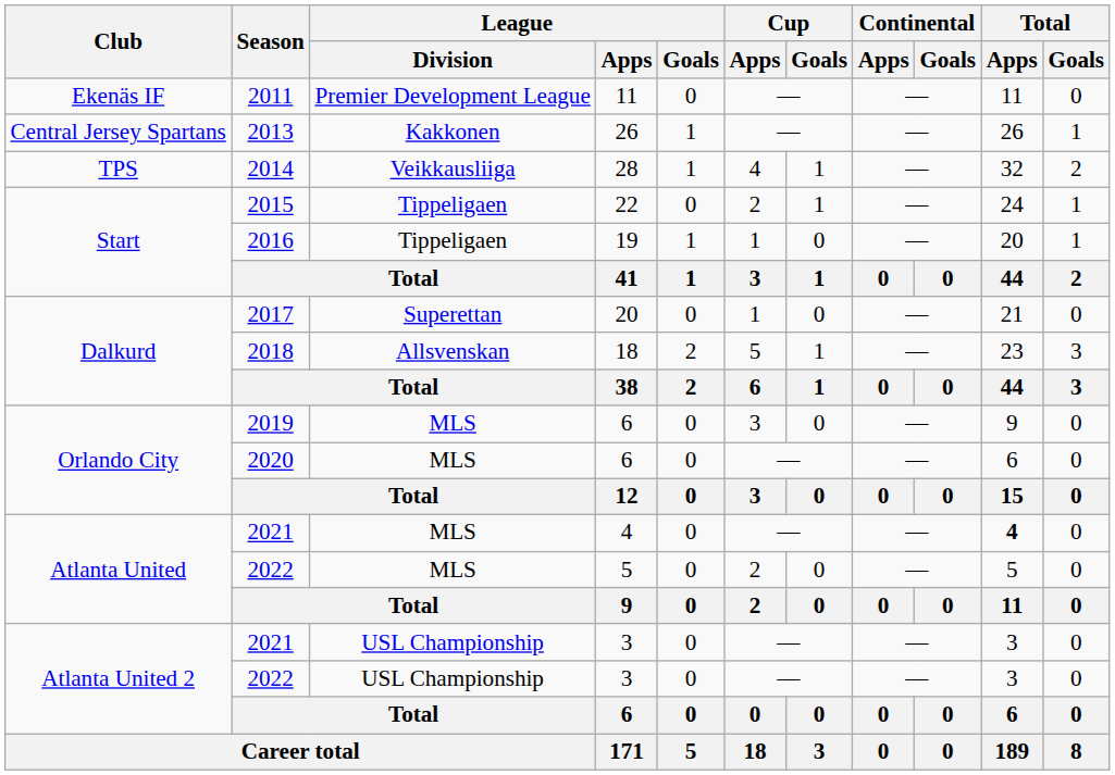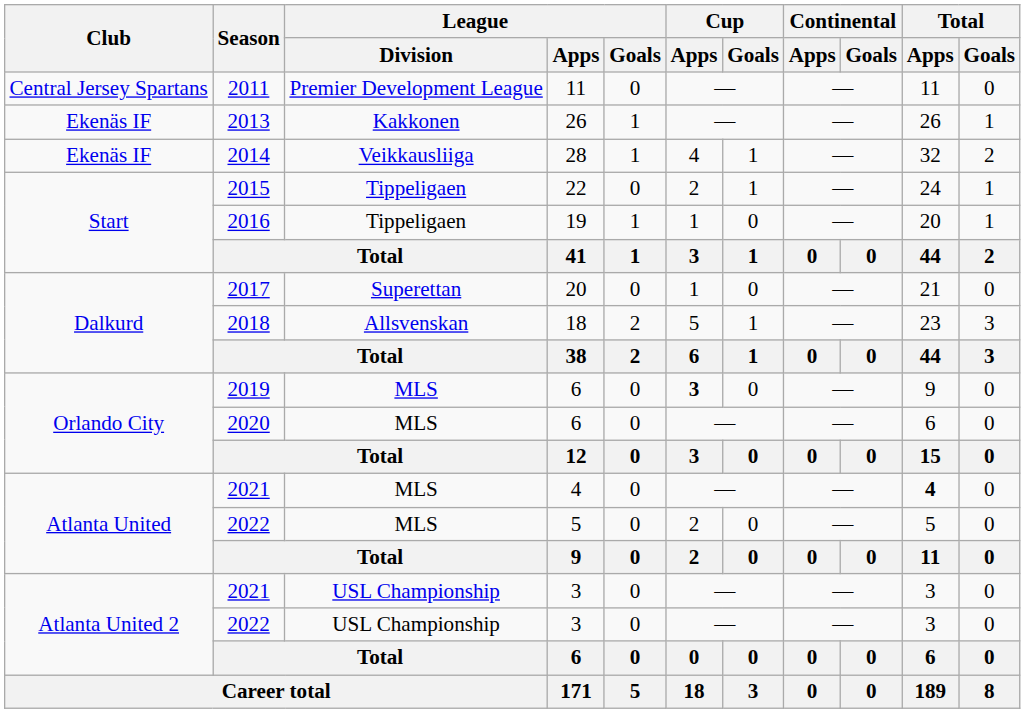2011 | Club: Ekenäs IF -> Central Jersey Spartans
2013 | Club: Central Jersey Spartans -> Ekenäs IF
2014 | Club: TPS -> Ekenäs IF
2019 | Cup / Apps: normal -> bold
